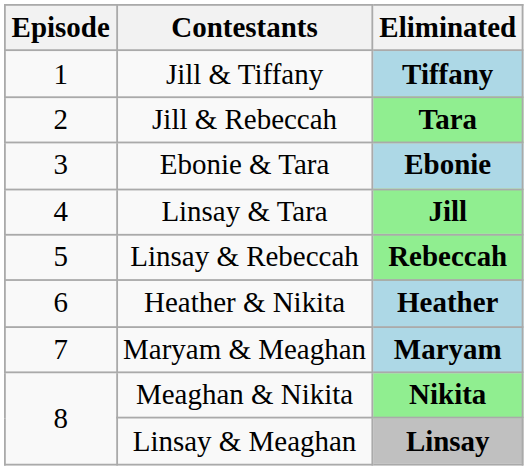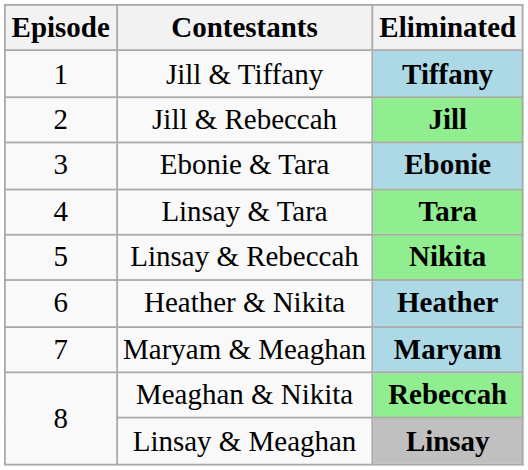Jill & Rebeccah | Eliminated: Tara -> Jill
Linsay & Tara | Eliminated: Jill -> Tara
Linsay & Rebeccah | Eliminated: Rebeccah -> Nikita
Meaghan & Nikita | Eliminated: Nikita -> Rebeccah
